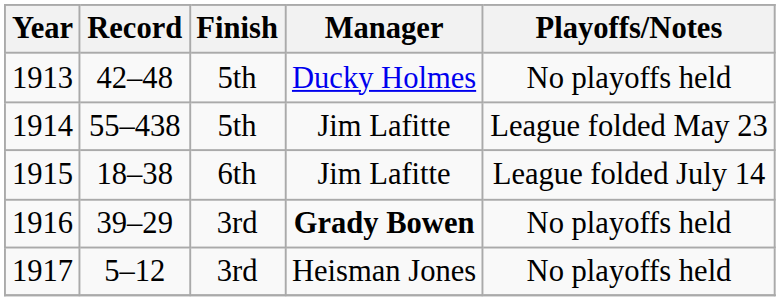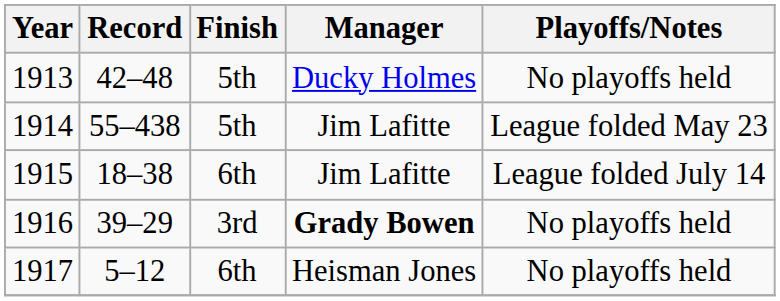1917 | Finish: 3rd -> 6th
